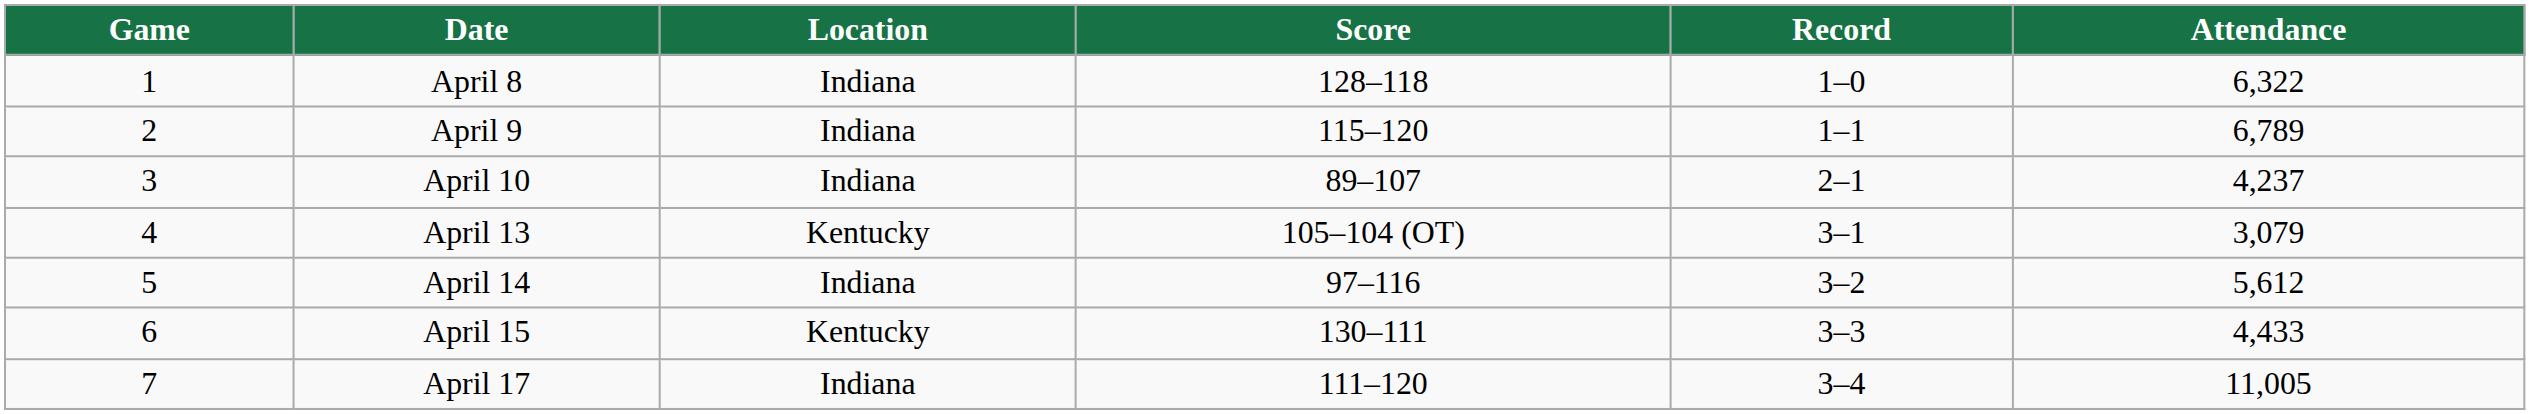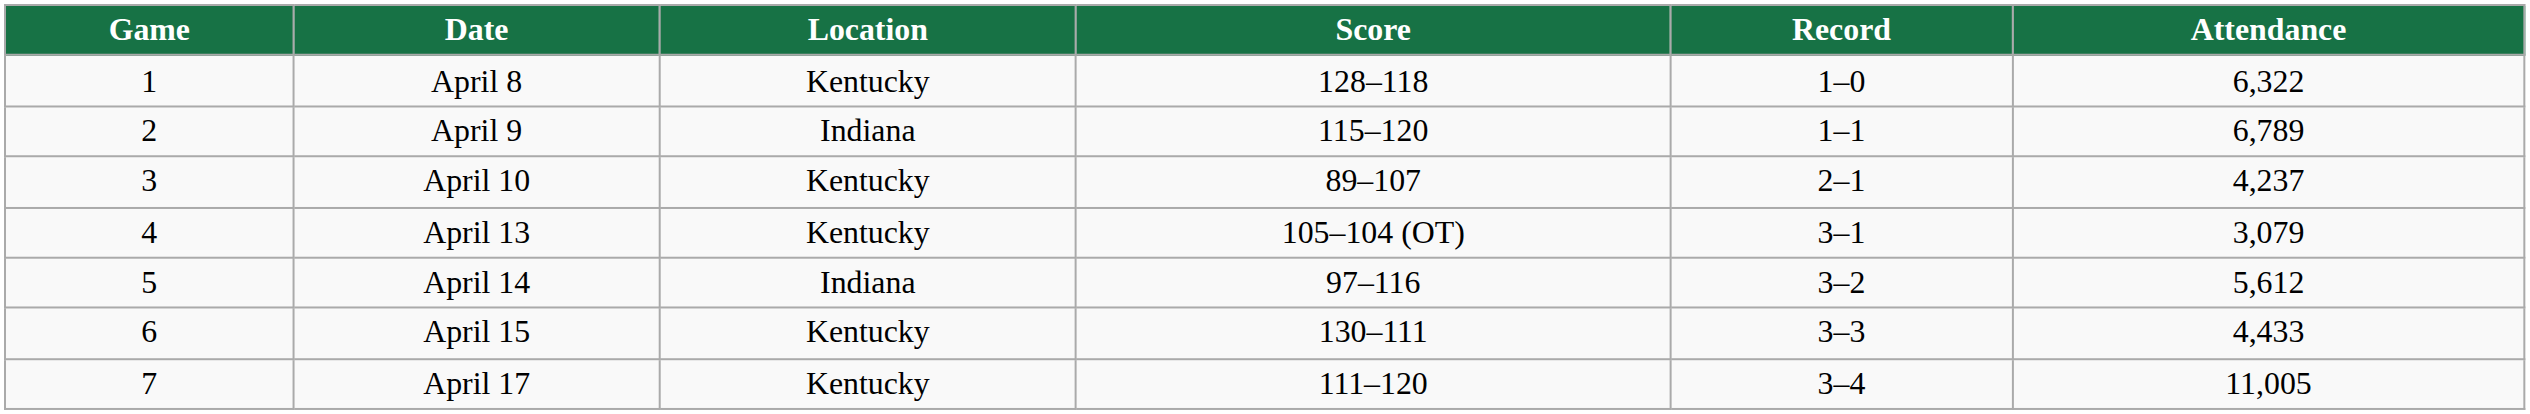April 8 | Location: Indiana -> Kentucky
April 10 | Location: Indiana -> Kentucky
April 17 | Location: Indiana -> Kentucky
